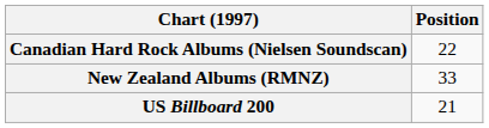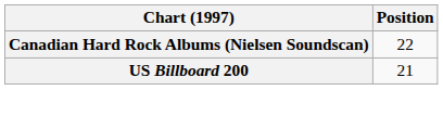- row: New Zealand Albums (RMNZ) | 33
